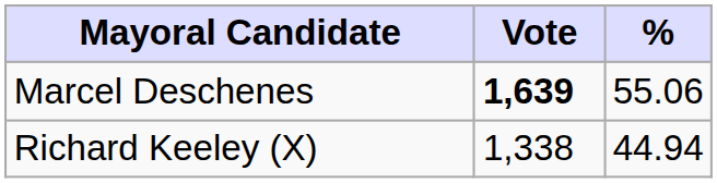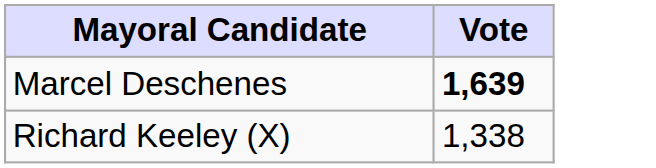- column: % | 55.06 | 44.94
